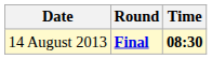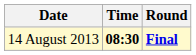columns swapped: Time <-> Round
